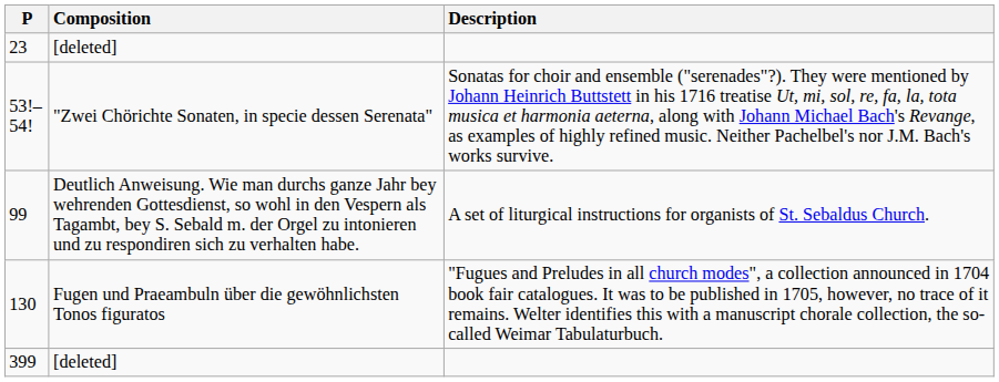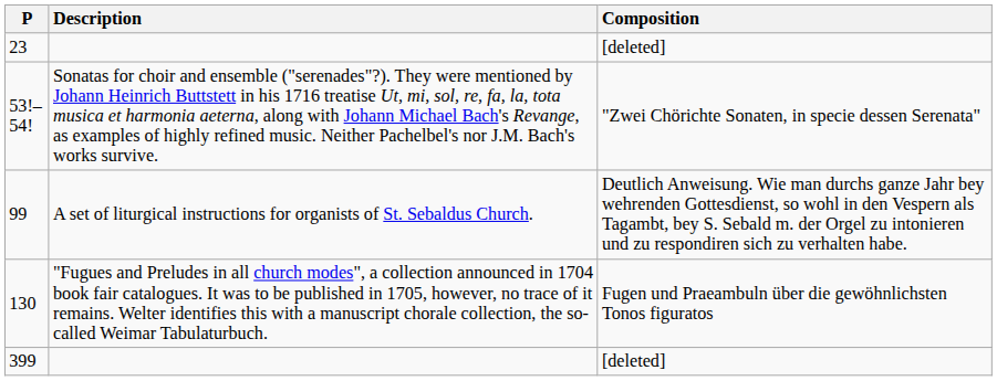columns swapped: Composition <-> Description
